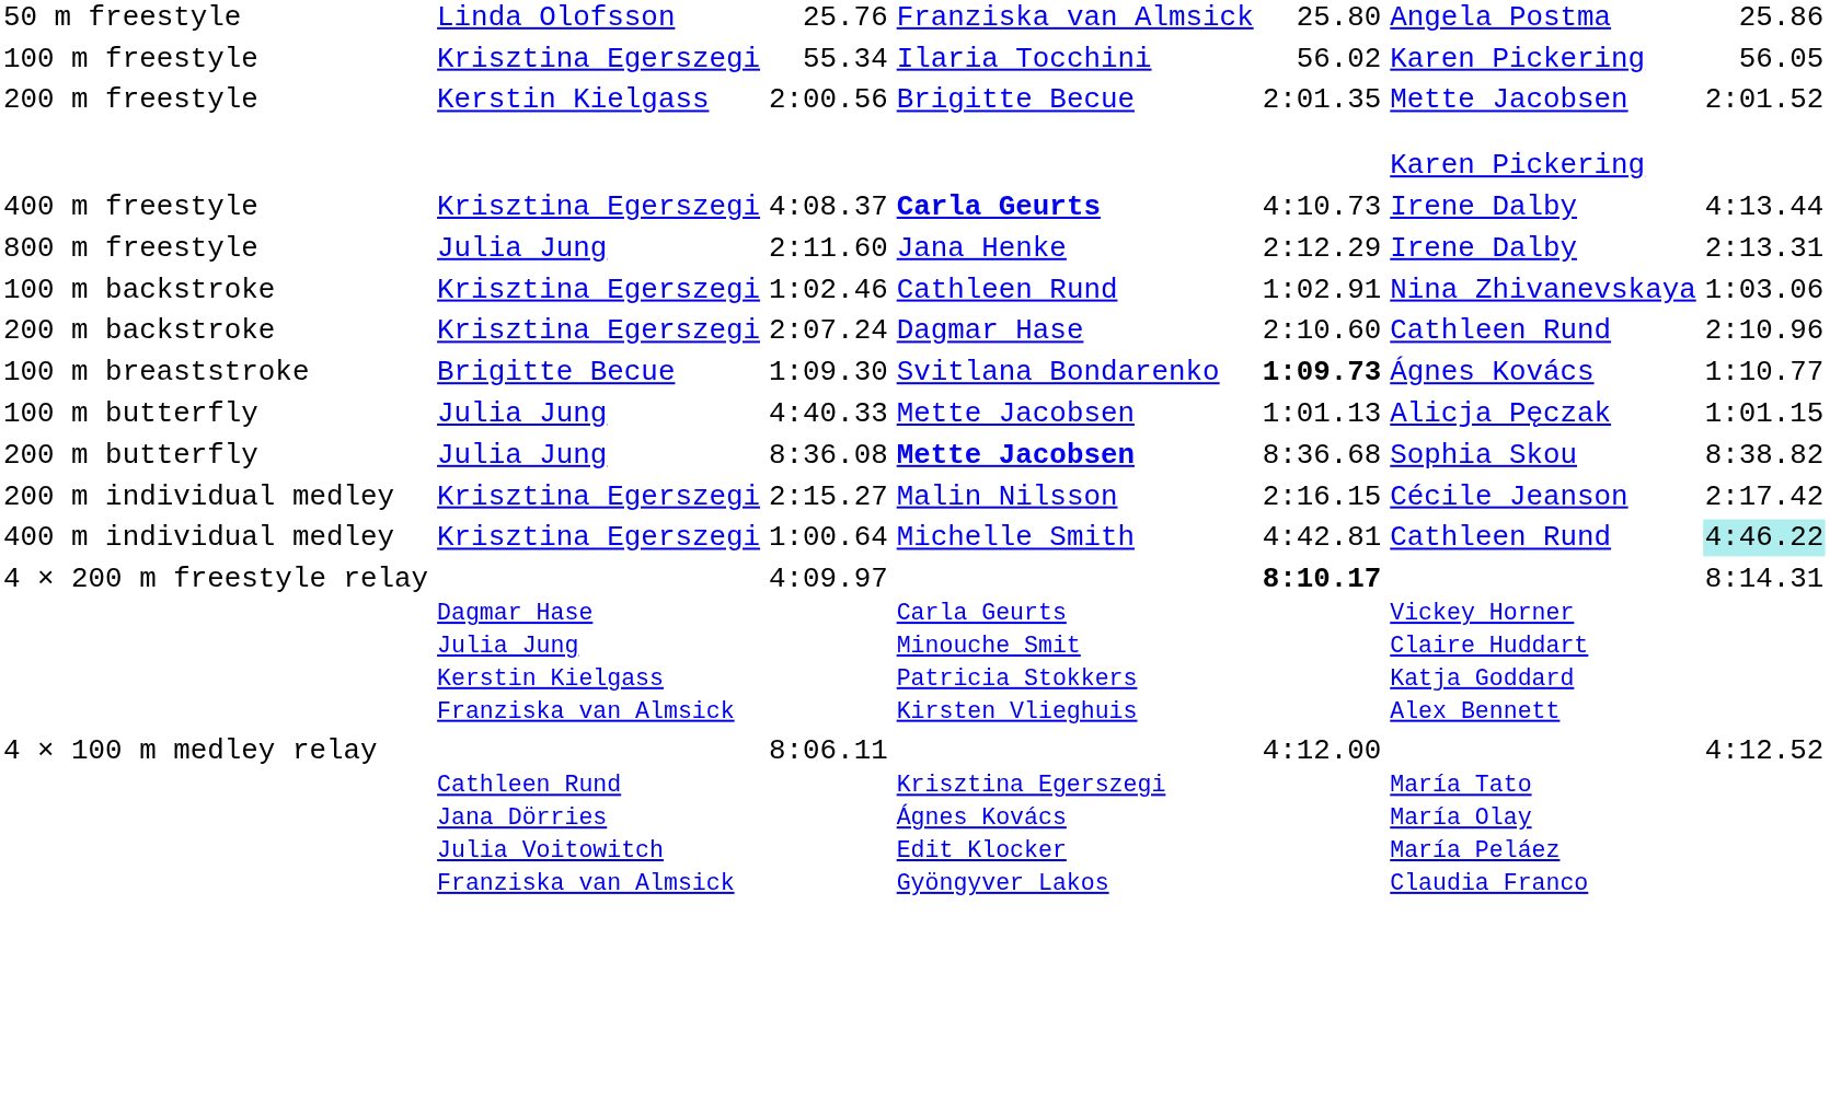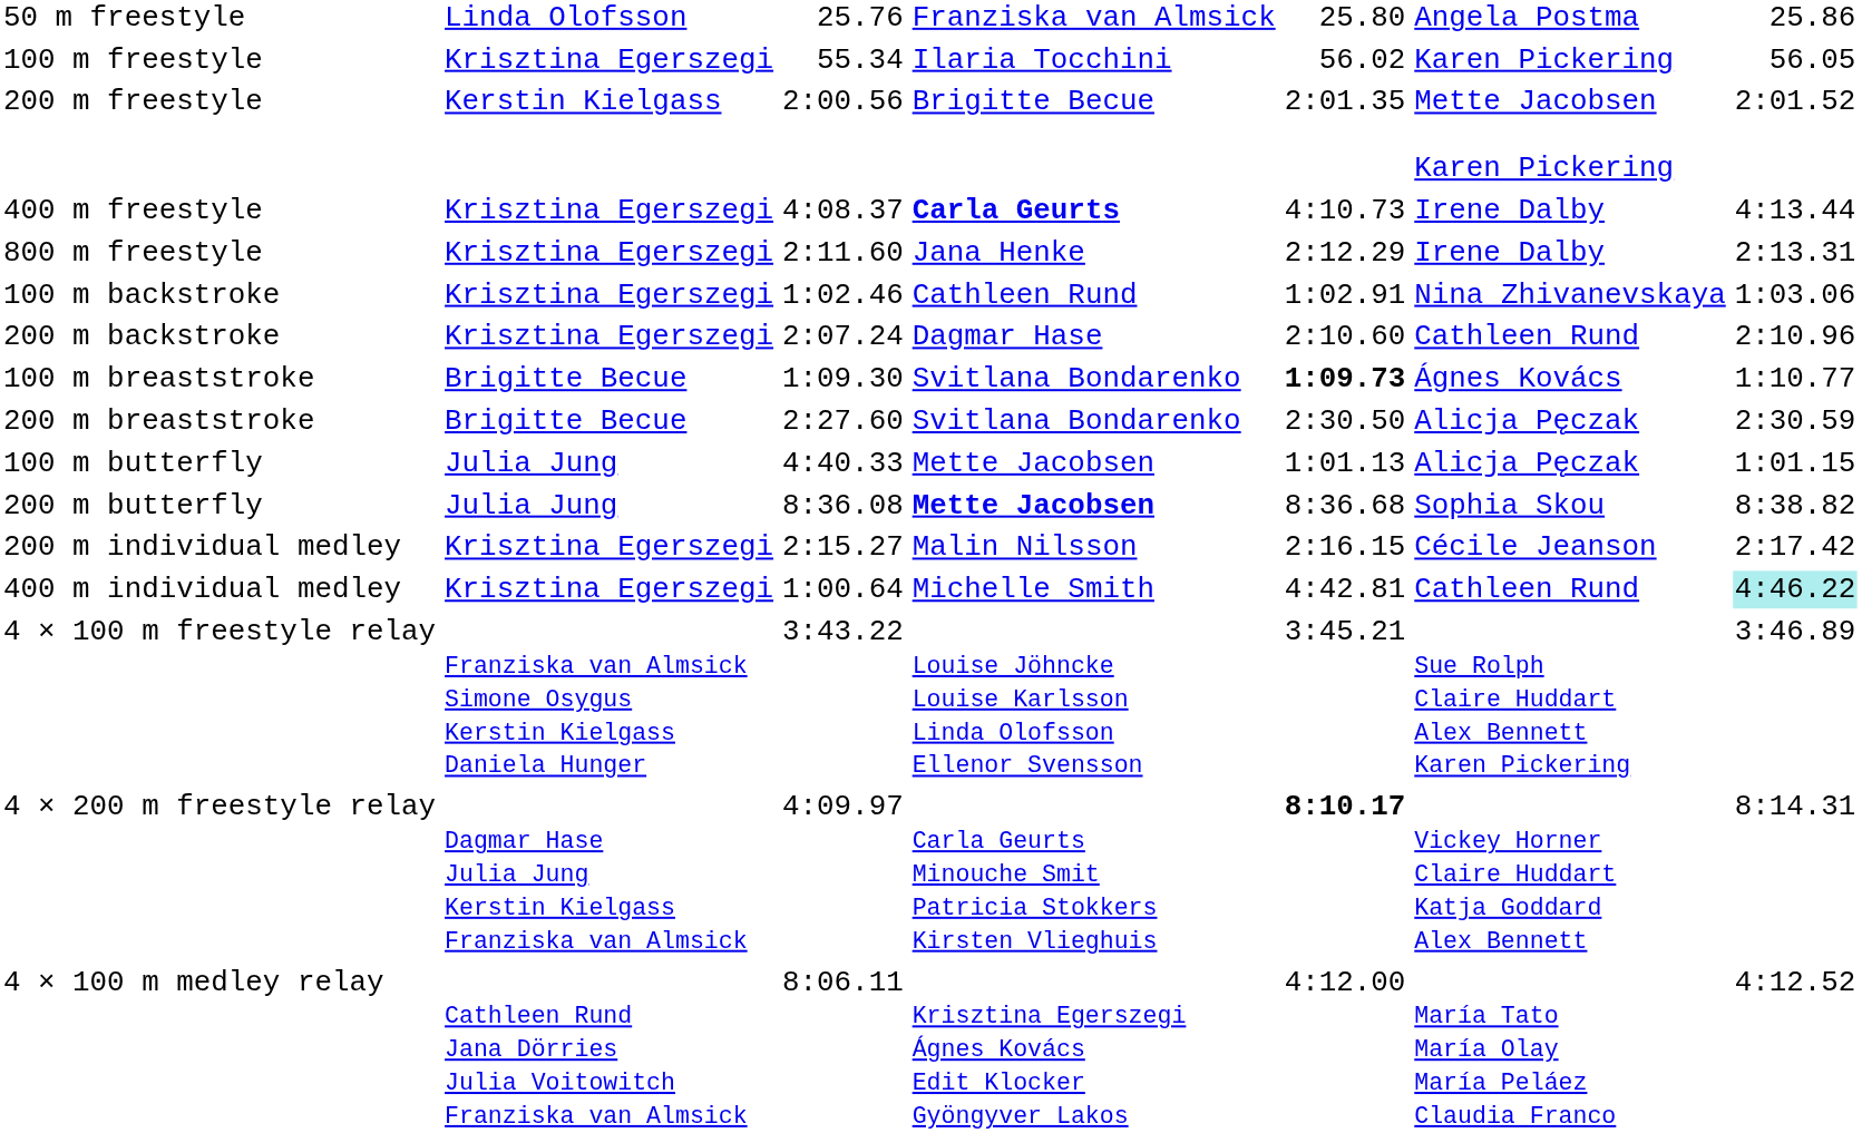800 m freestyle | column 2: Julia Jung -> Krisztina Egerszegi
+ row: 200 m breaststroke | Brigitte Becue | 2:27.60 | Svitlana Bondarenko | 2:30.50 | Alicja Pęczak | 2:30.59
+ row: 4 × 100 m freestyle relay | Franziska van Almsick Simone Osygus Kerstin Kielgass Daniela Hunger | 3:43.22 | Louise Jöhncke Louise Karlsson Linda Olofsson Ellenor Svensson | 3:45.21 | Sue Rolph Claire Huddart Alex Bennett Karen Pickering | 3:46.89
